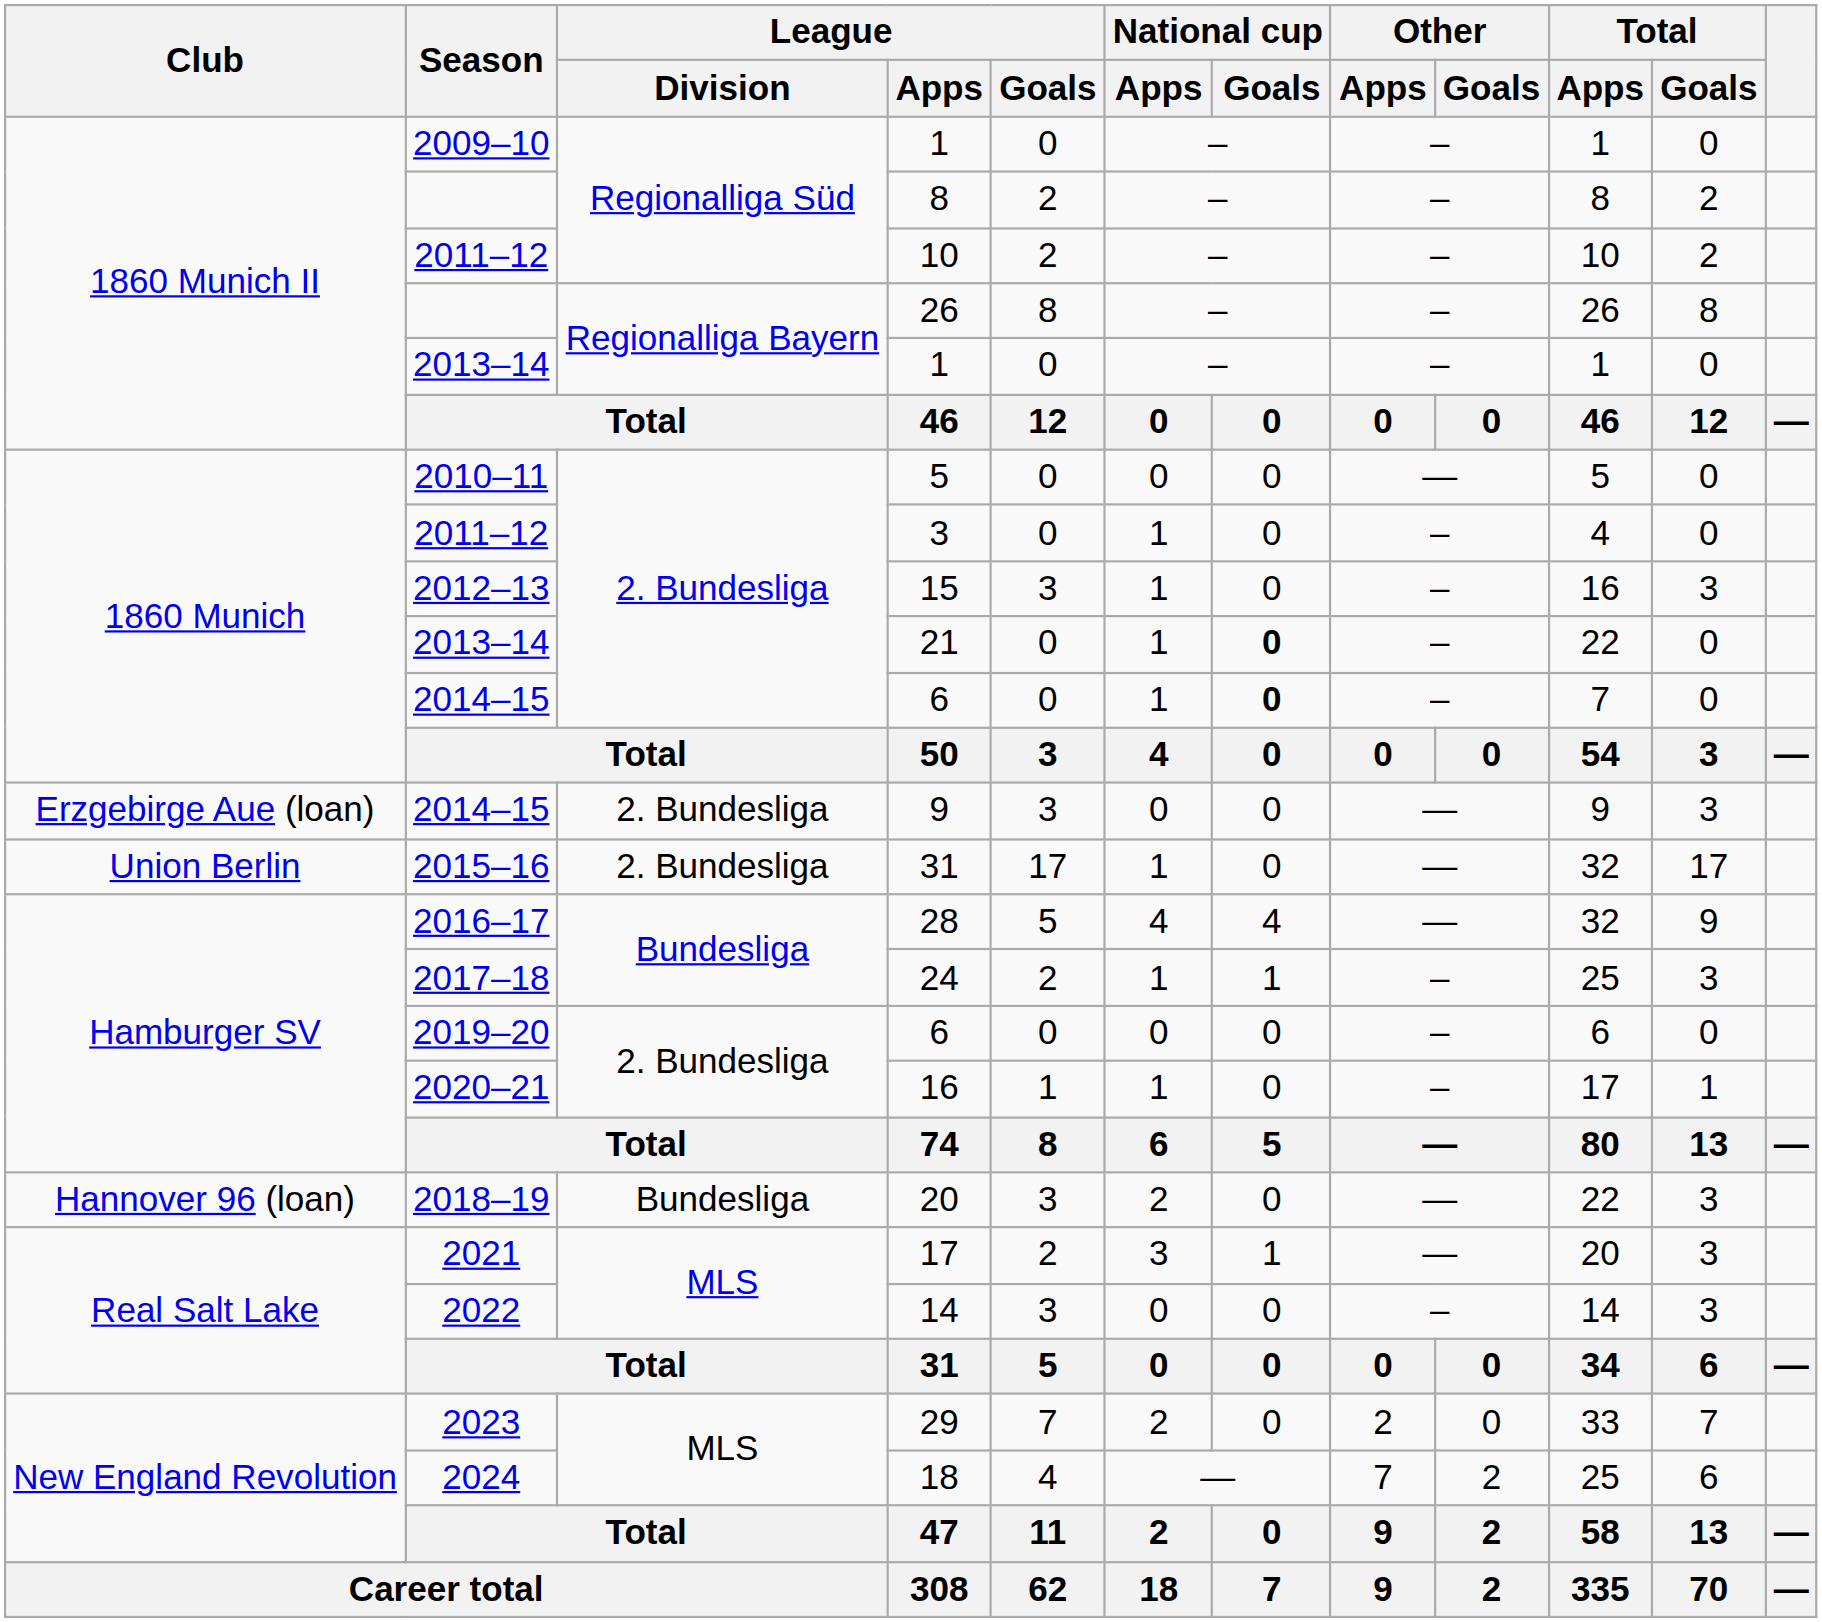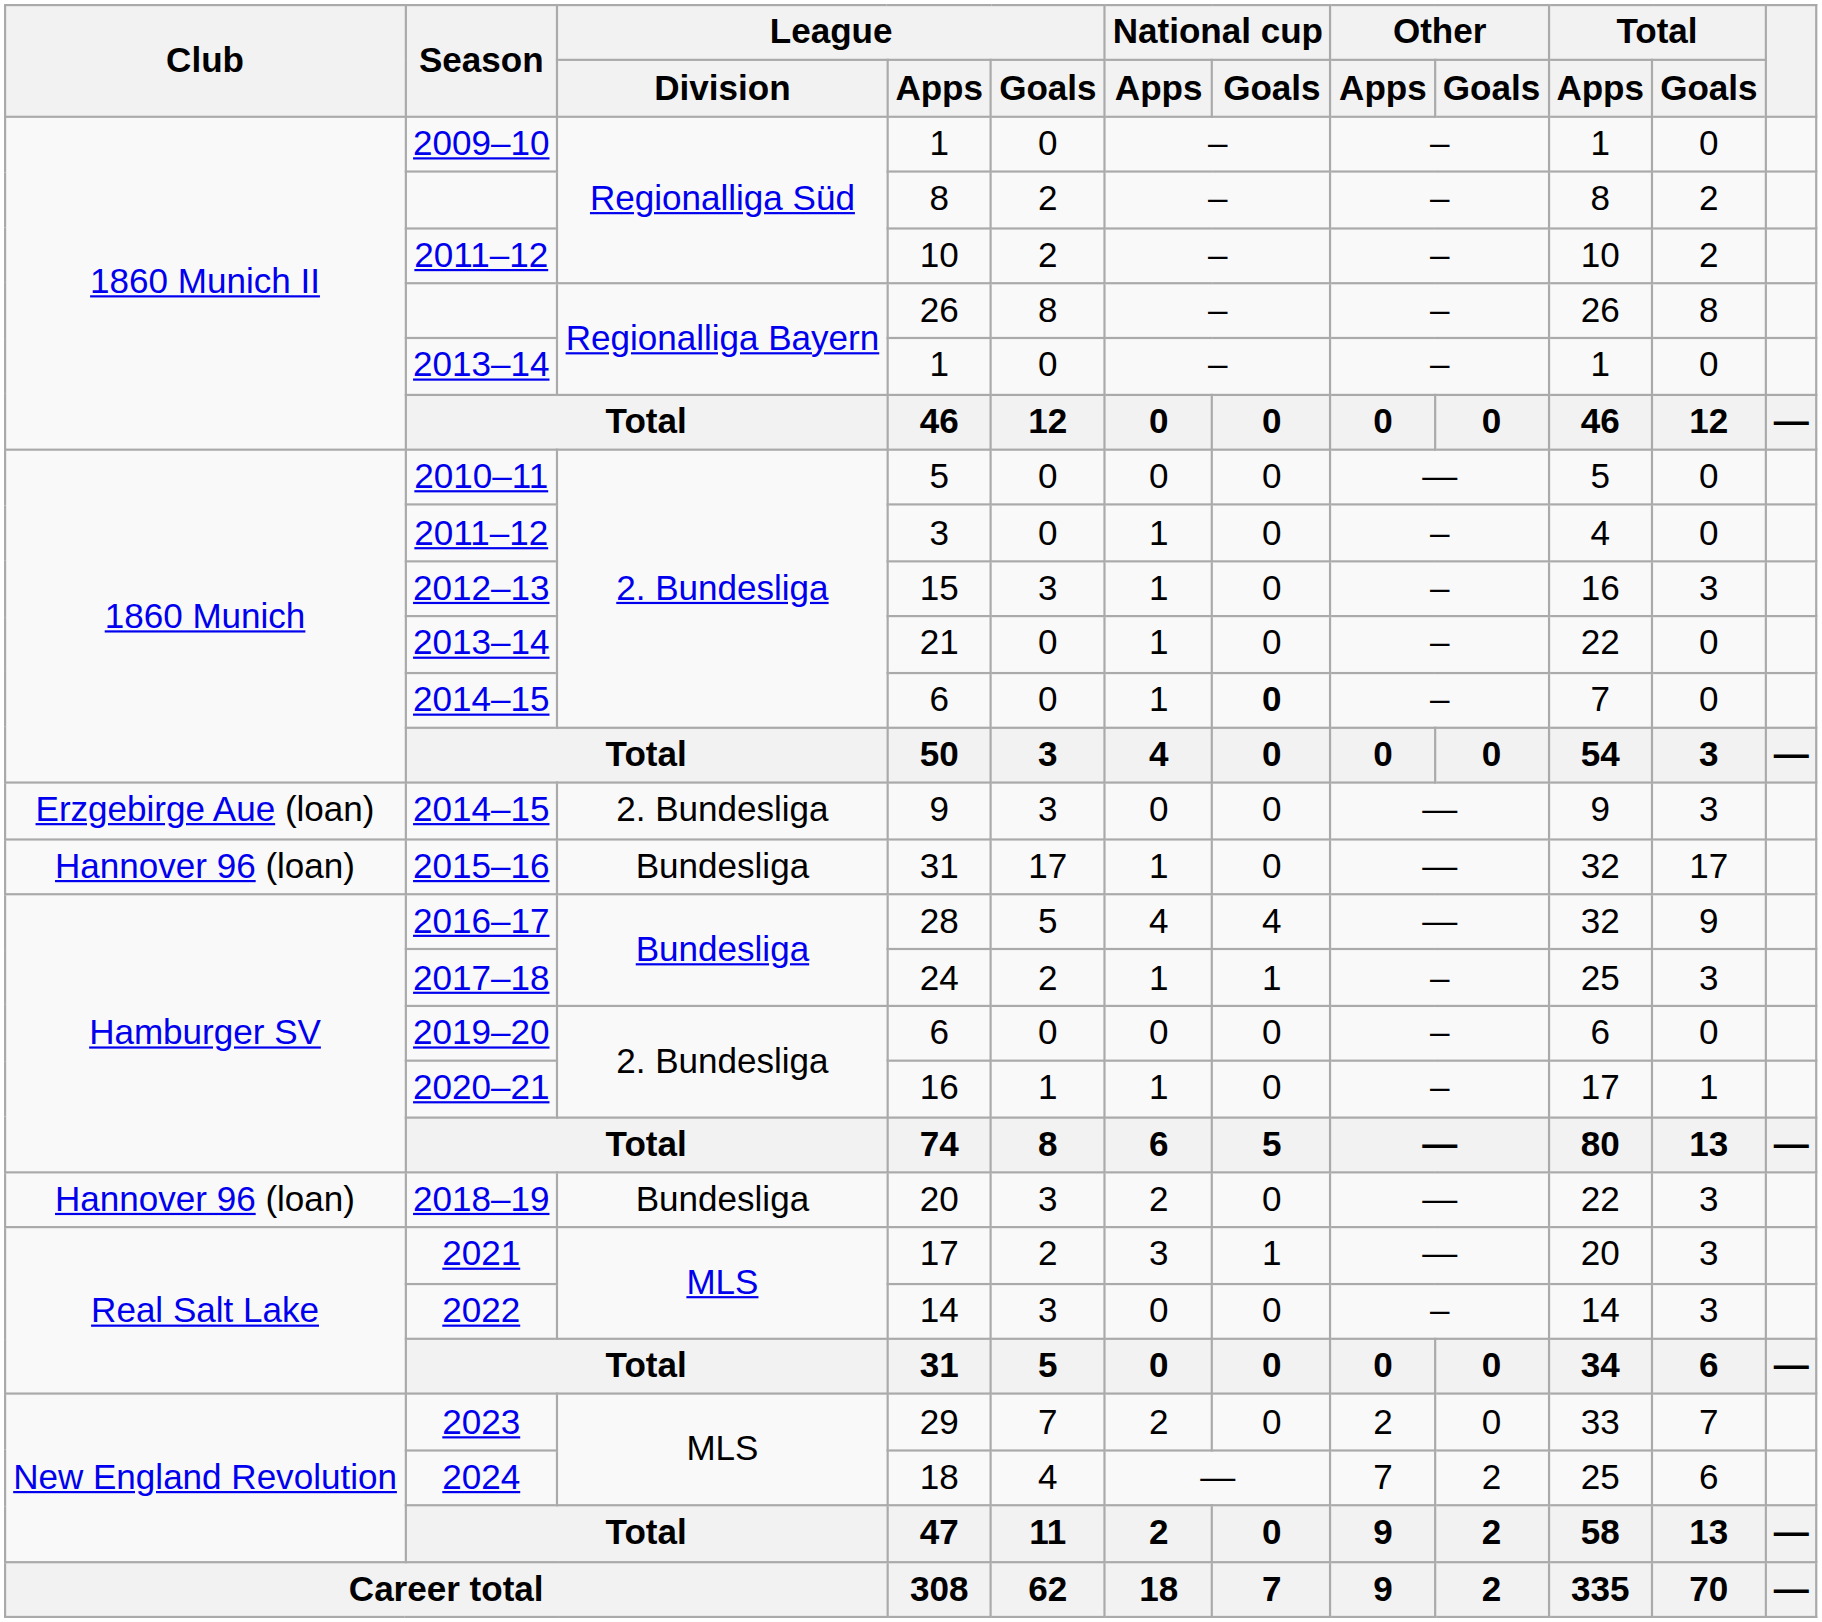21 | National cup / Goals: bold -> normal
2015–16 / 31 | Club: Union Berlin -> Hannover 96 (loan)
2015–16 / 31 | League / Division: 2. Bundesliga -> Bundesliga
